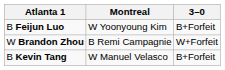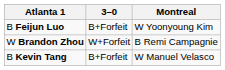columns swapped: 3–0 <-> Montreal
